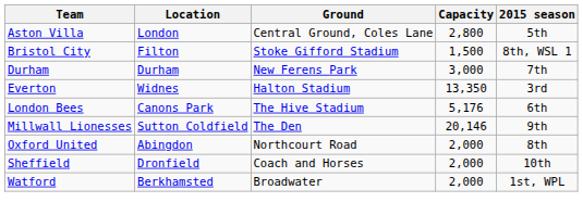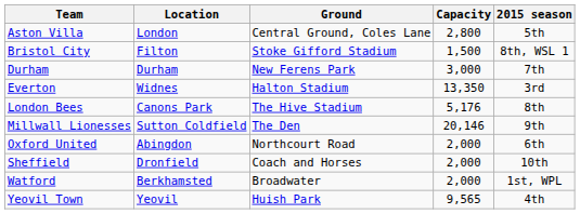London Bees | 2015 season: 6th -> 8th
Oxford United | 2015 season: 8th -> 6th
+ row: Yeovil Town | Yeovil | Huish Park | 9,565 | 4th
